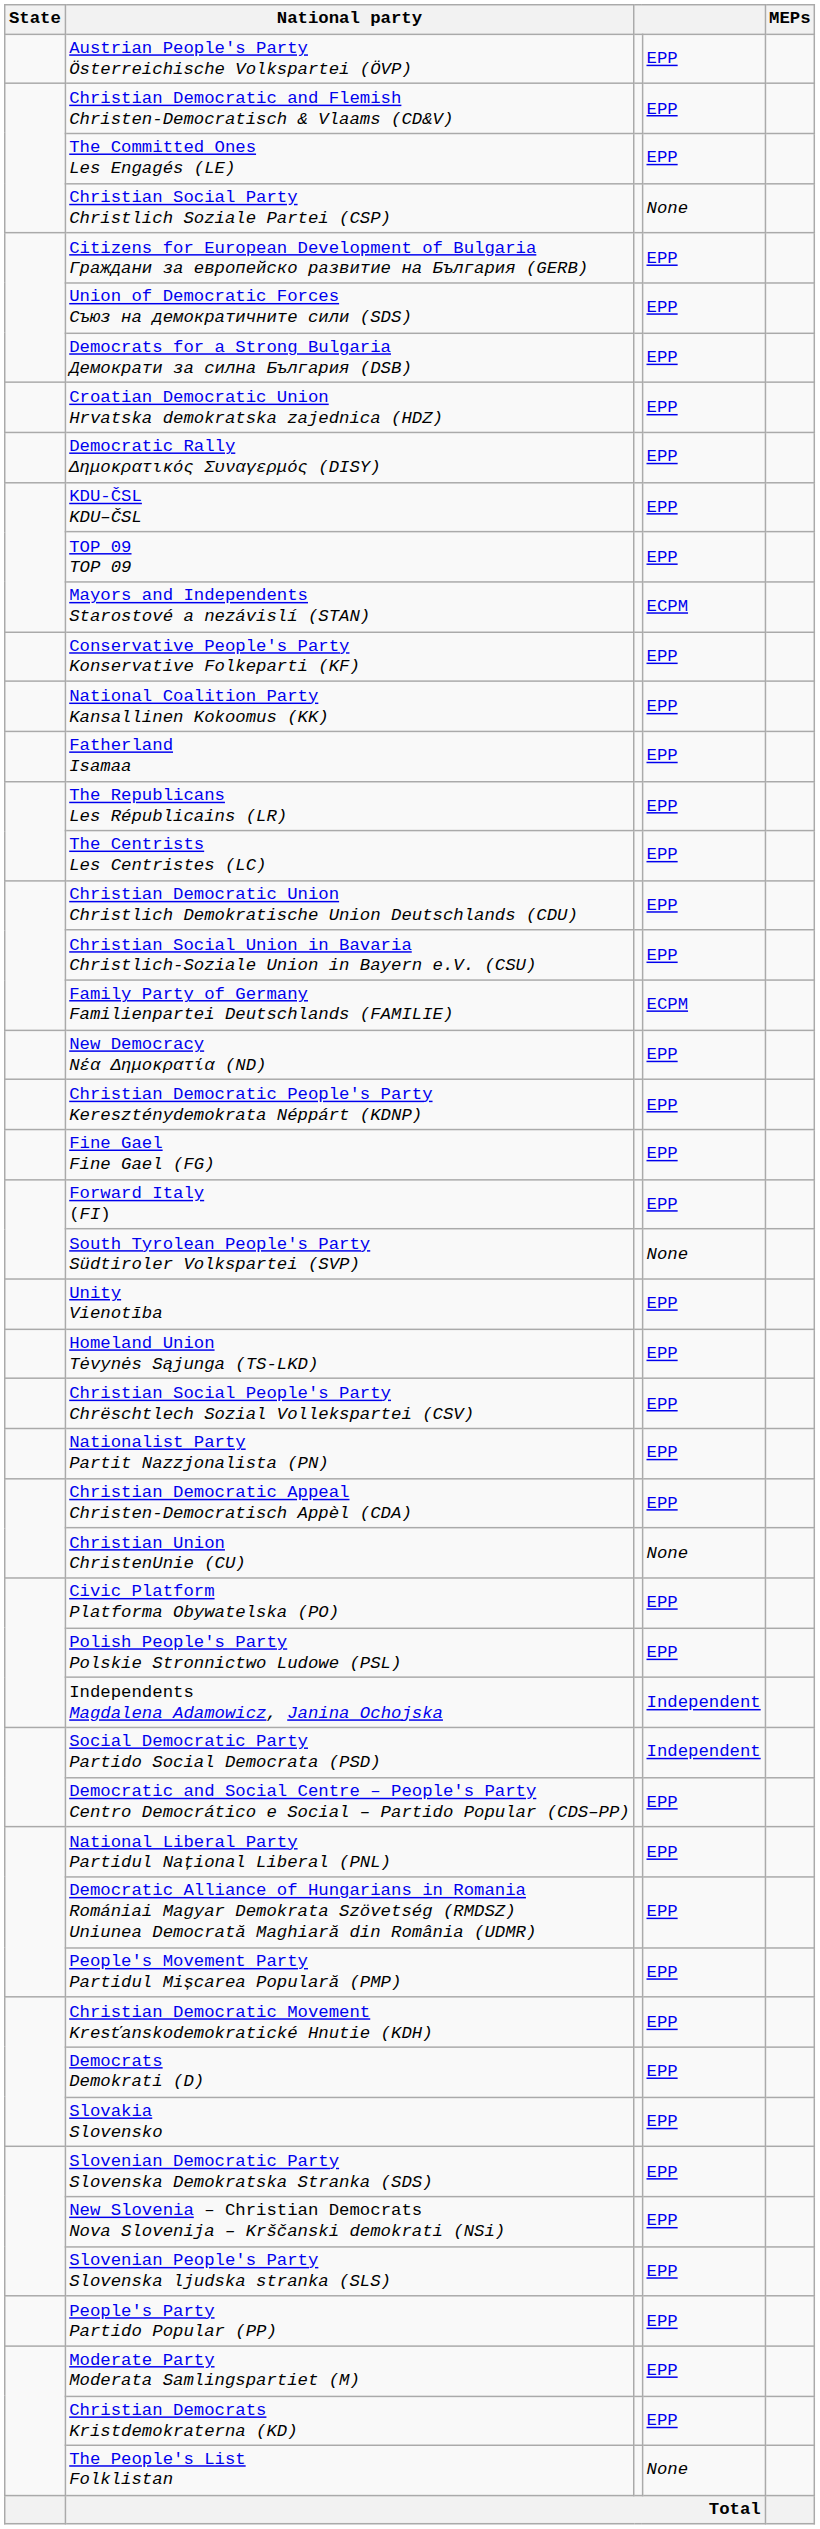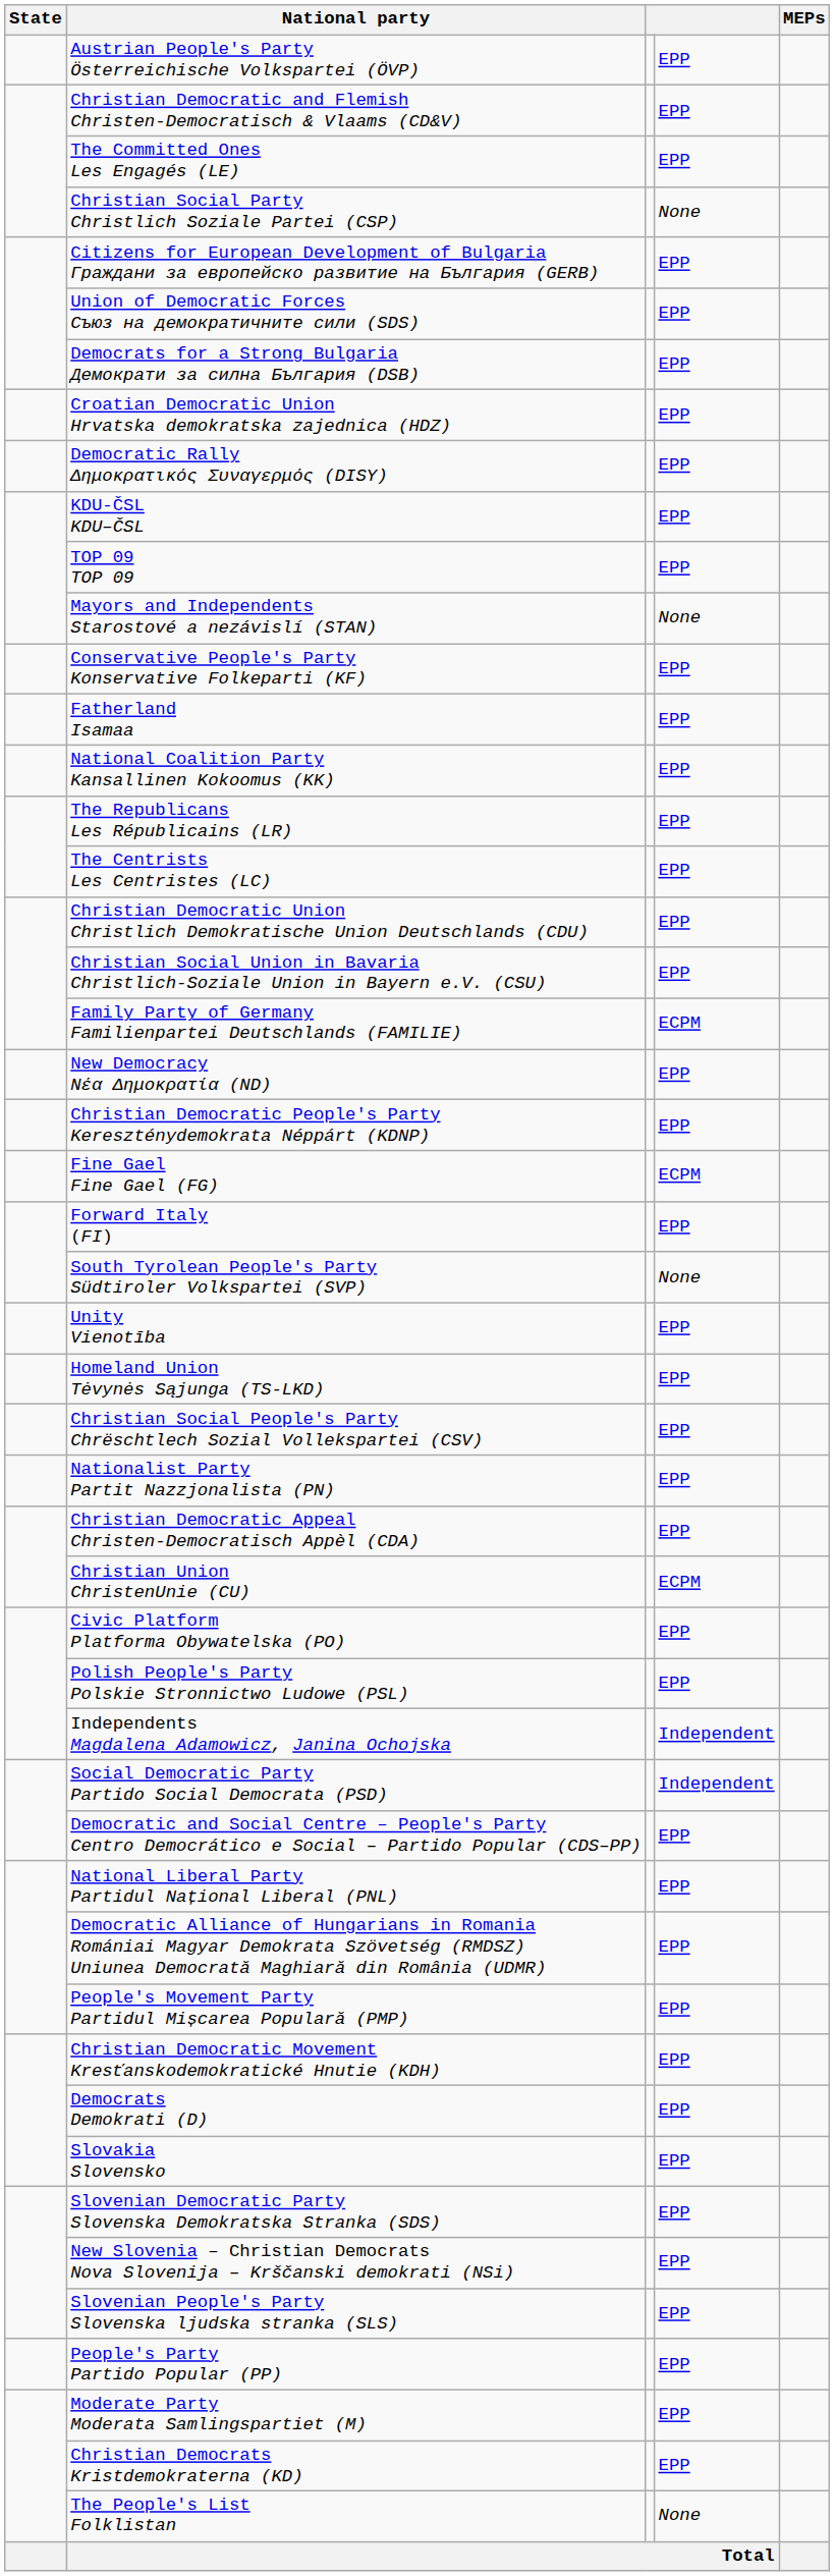Mayors and Independents Starostové a nezávislí (STAN) | column 4: ECPM -> None
rows swapped: Fatherland Isamaa <-> National Coalition Party Kansallinen Kokoomus (KK)
Fine Gael Fine Gael (FG) | column 4: EPP -> ECPM
Christian Union ChristenUnie (CU) | column 4: None -> ECPM
